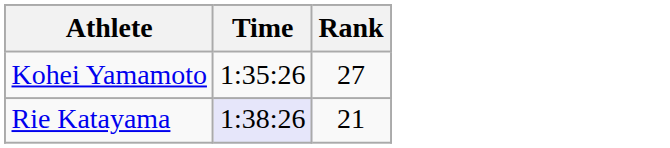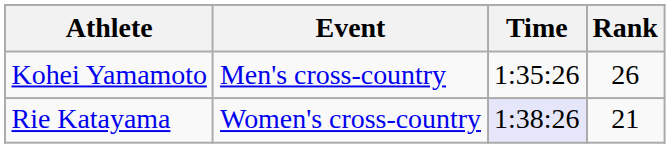+ column: Event | Men's cross-country | Women's cross-country
Kohei Yamamoto | Rank: 27 -> 26
